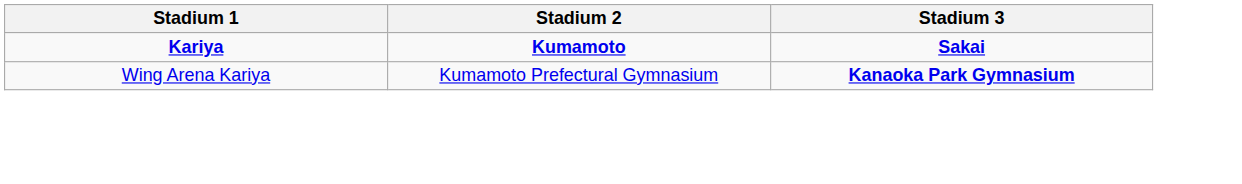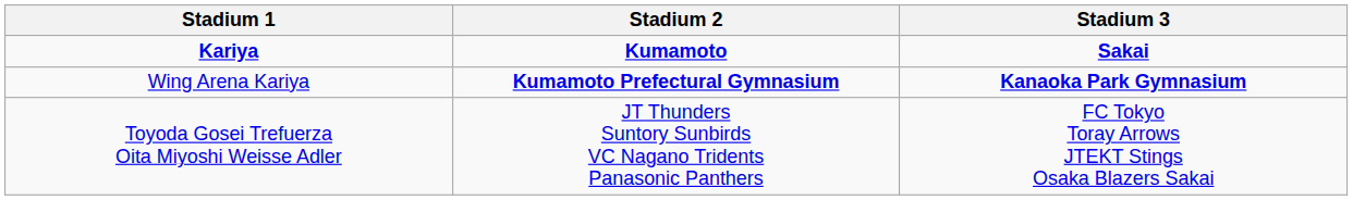Wing Arena Kariya | Stadium 2: normal -> bold
+ row: Toyoda Gosei Trefuerza Oita Miyoshi Weisse Adler | JT Thunders Suntory Sunbirds VC Nagano Tridents Panasonic Panthers | FC Tokyo Toray Arrows JTEKT Stings Osaka Blazers Sakai
